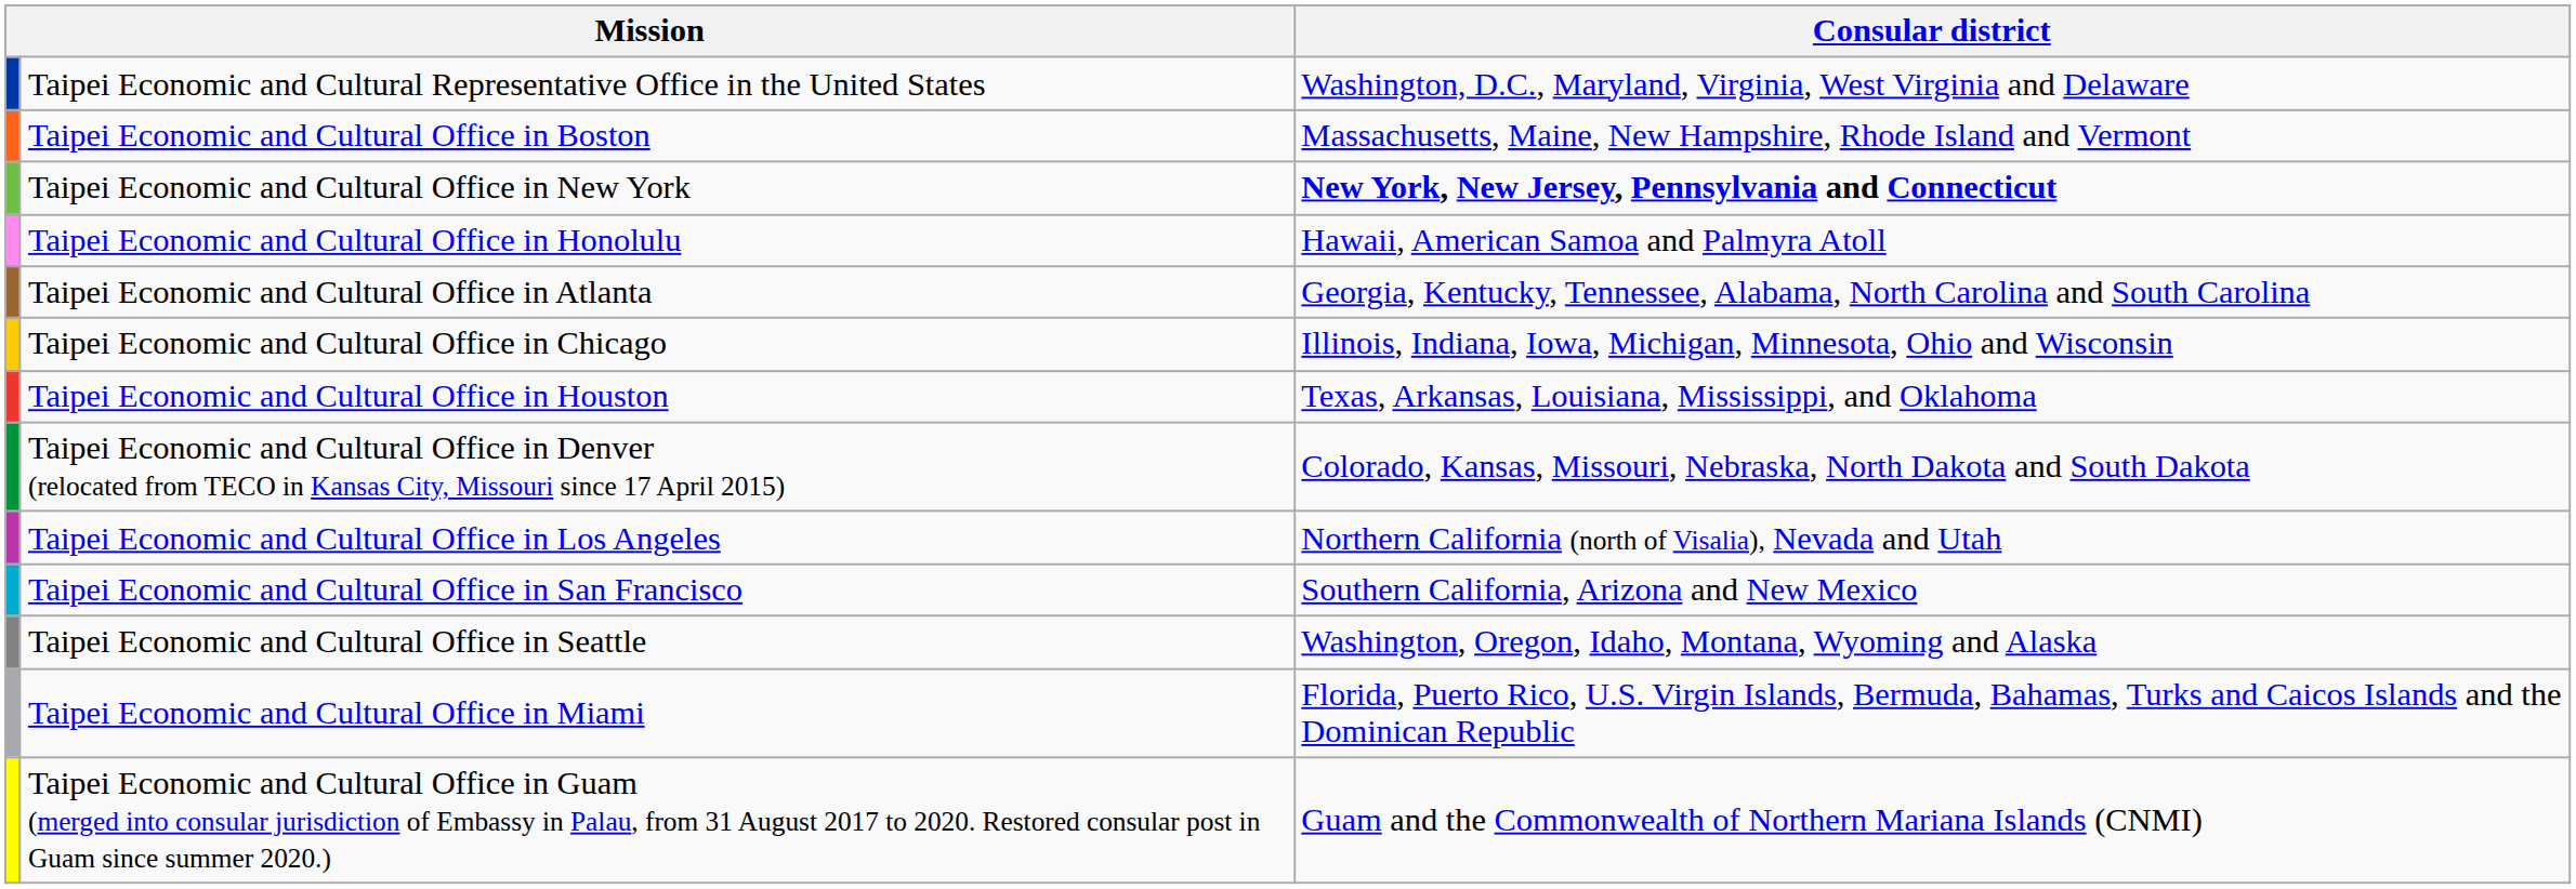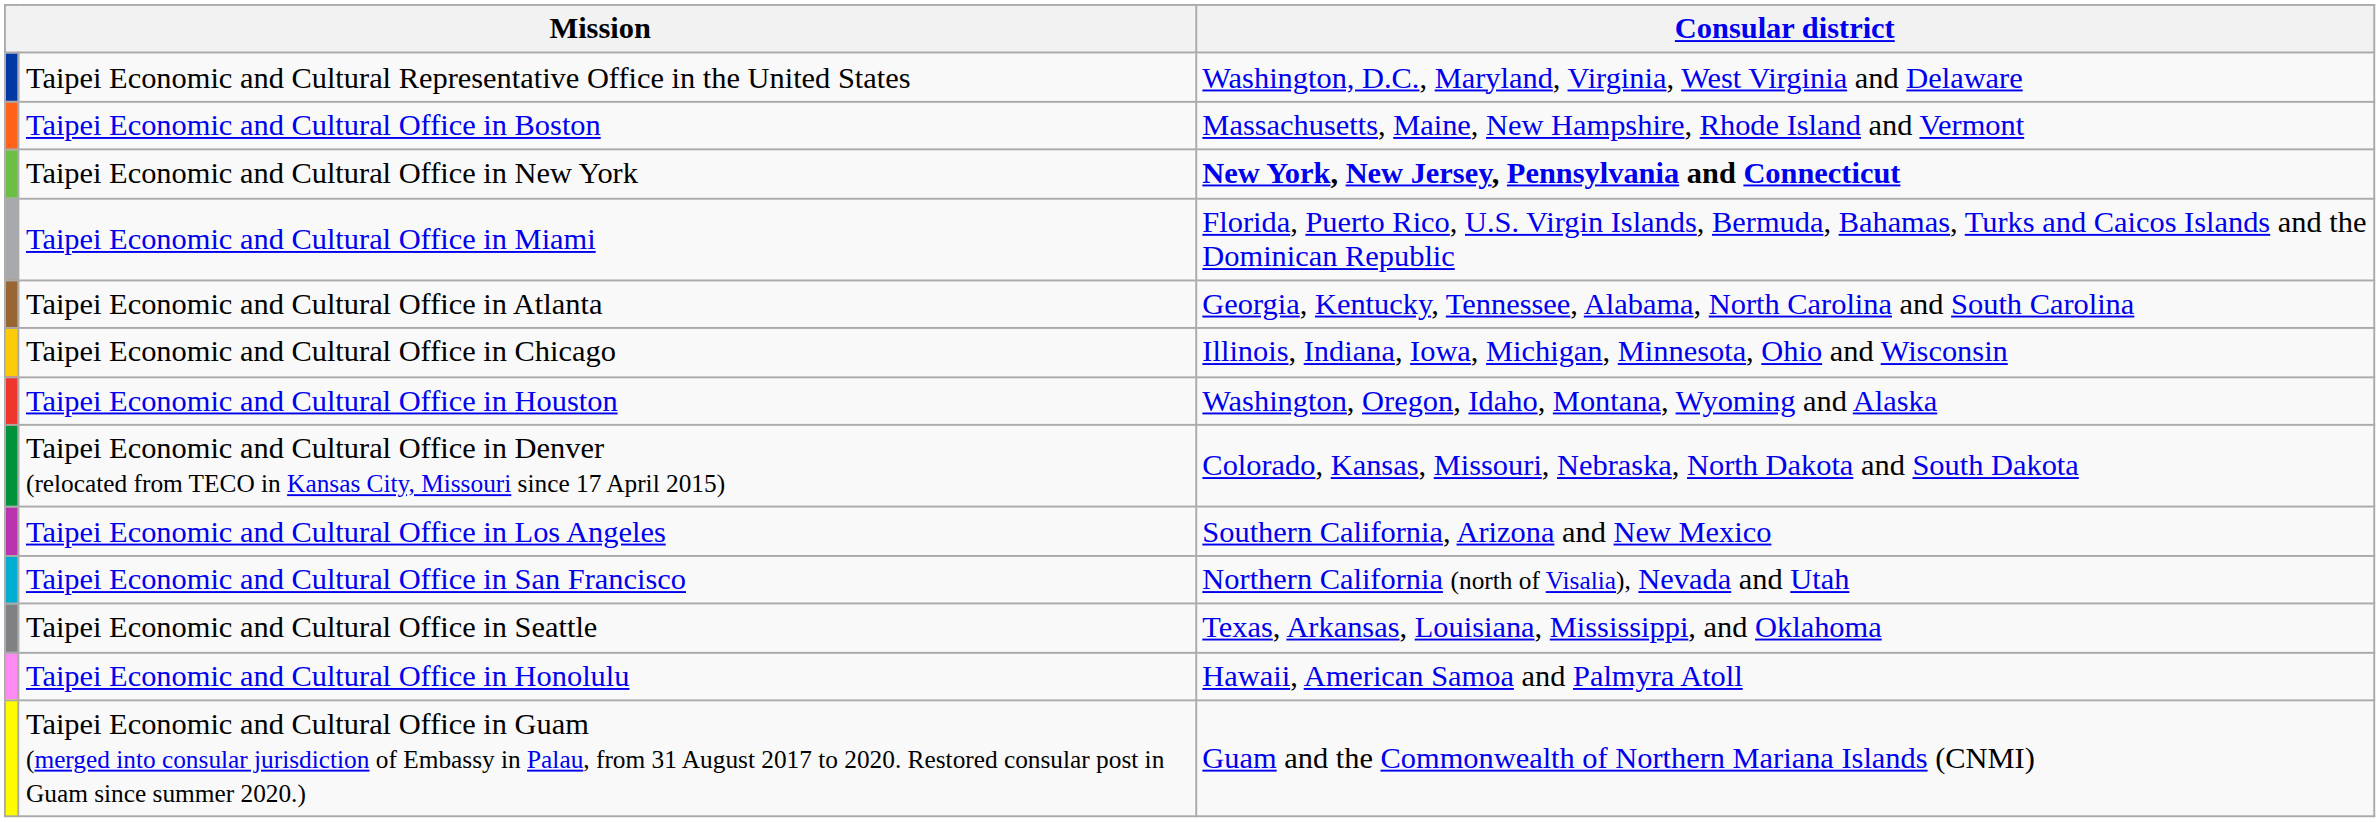rows swapped: Taipei Economic and Cultural Office in Miami <-> Taipei Economic and Cultural Office in Honolulu
Taipei Economic and Cultural Office in Houston | Consular district: Texas, Arkansas, Louisiana, Mississippi, and Oklahoma -> Washington, Oregon, Idaho, Montana, Wyoming and Alaska
Taipei Economic and Cultural Office in Los Angeles | Consular district: Northern California (north of Visalia), Nevada and Utah -> Southern California, Arizona and New Mexico
Taipei Economic and Cultural Office in San Francisco | Consular district: Southern California, Arizona and New Mexico -> Northern California (north of Visalia), Nevada and Utah
Taipei Economic and Cultural Office in Seattle | Consular district: Washington, Oregon, Idaho, Montana, Wyoming and Alaska -> Texas, Arkansas, Louisiana, Mississippi, and Oklahoma
